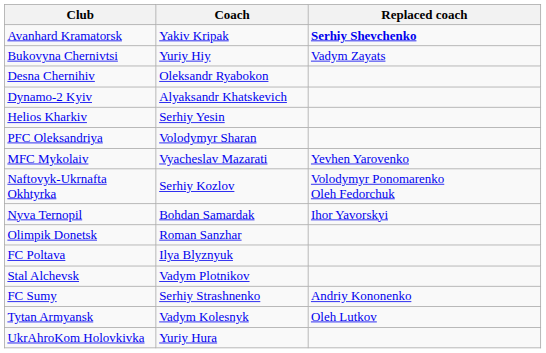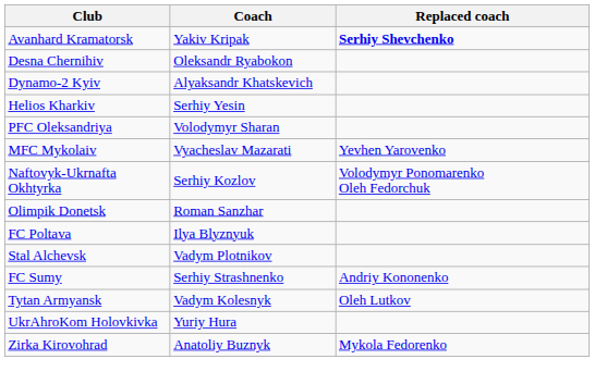- row: Bukovyna Chernivtsi | Yuriy Hiy | Vadym Zayats
- row: Nyva Ternopil | Bohdan Samardak | Ihor Yavorskyi
+ row: Zirka Kirovohrad | Anatoliy Buznyk | Mykola Fedorenko
